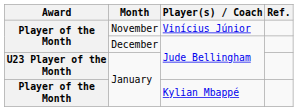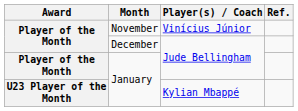January / Jude Bellingham | Award: U23 Player of the Month -> Player of the Month
January / Kylian Mbappé | Award: Player of the Month -> U23 Player of the Month
